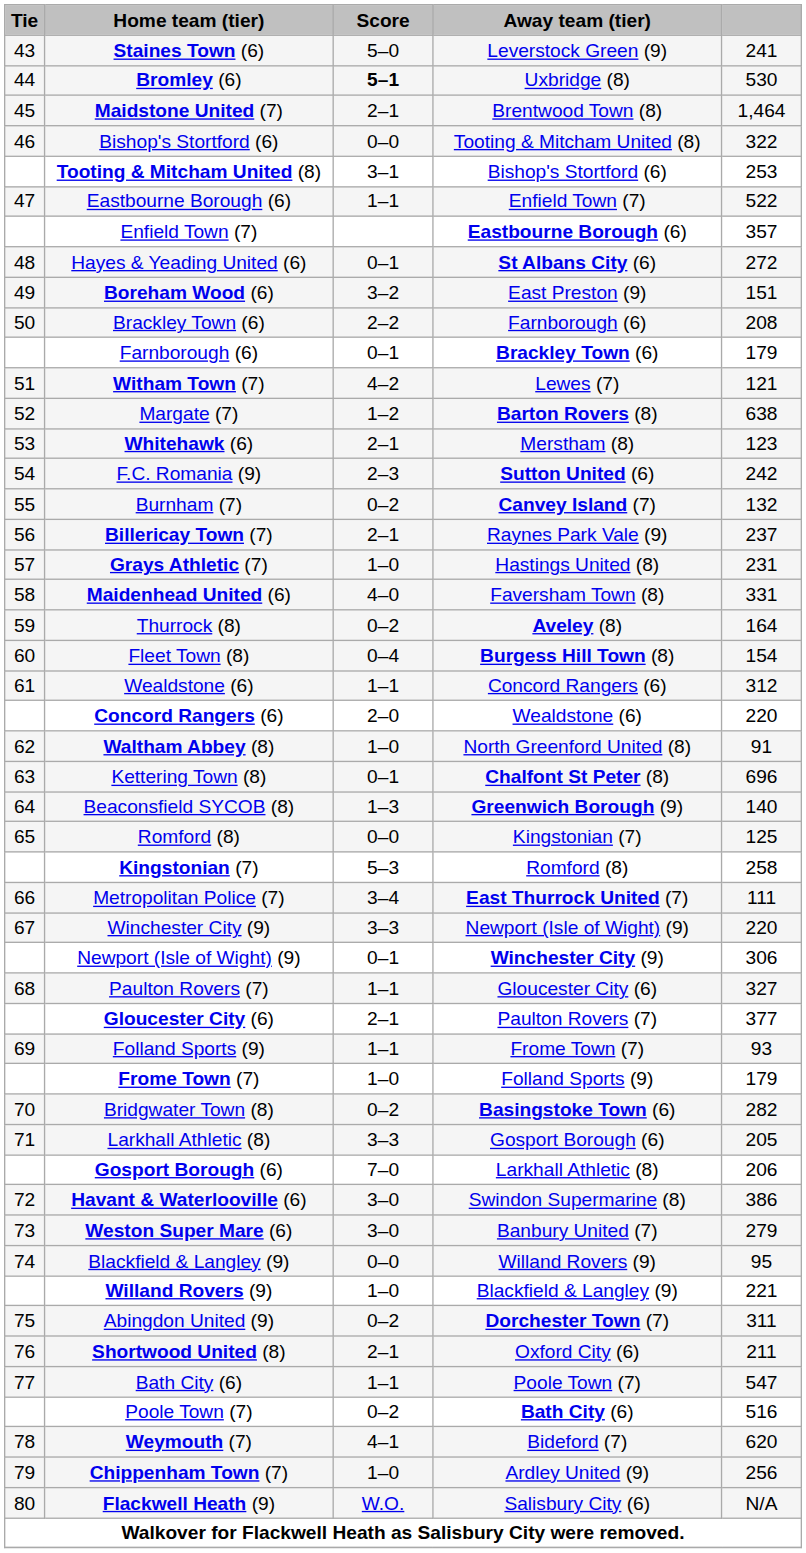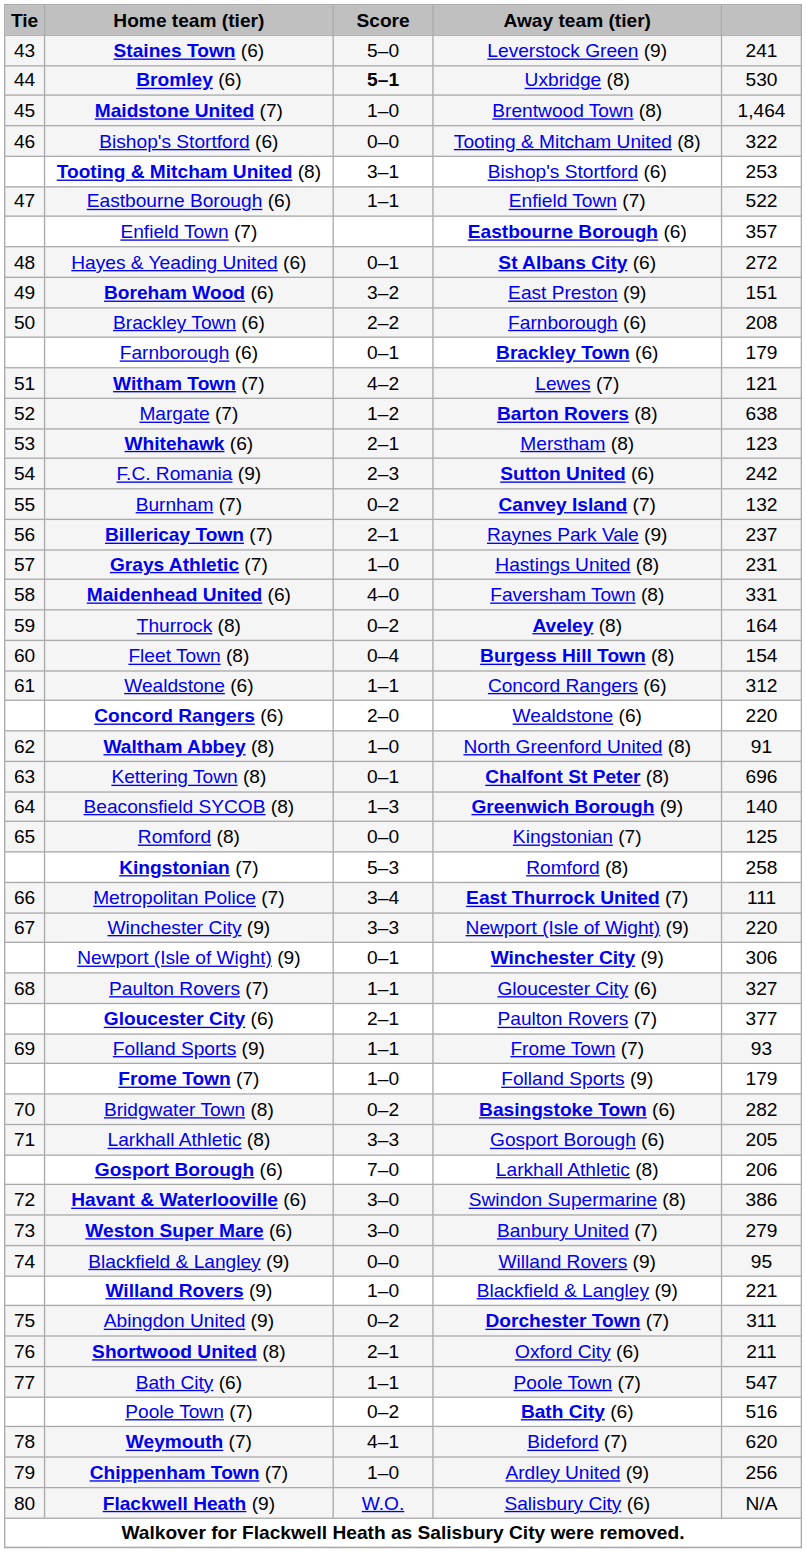Maidstone United (7) | Score: 2–1 -> 1–0
